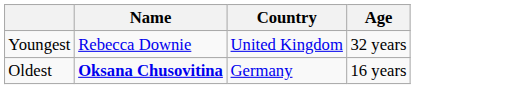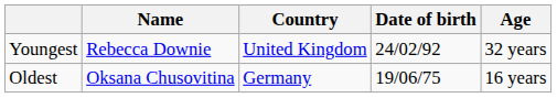+ column: Date of birth | 24/02/92 | 19/06/75
Oldest | Name: bold -> normal
